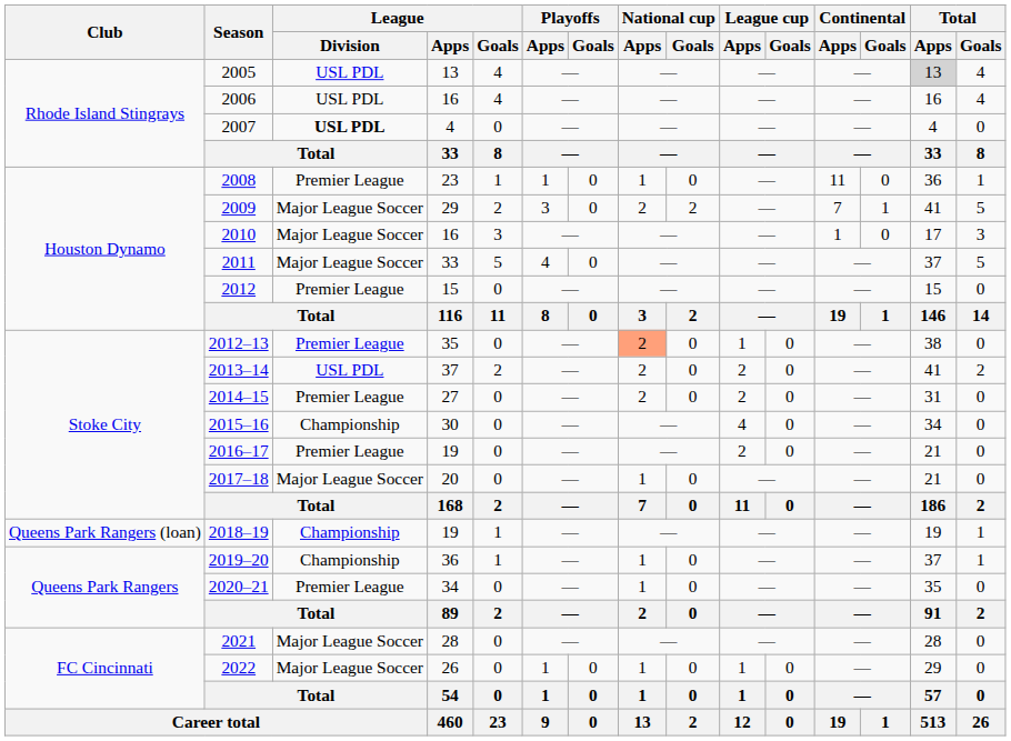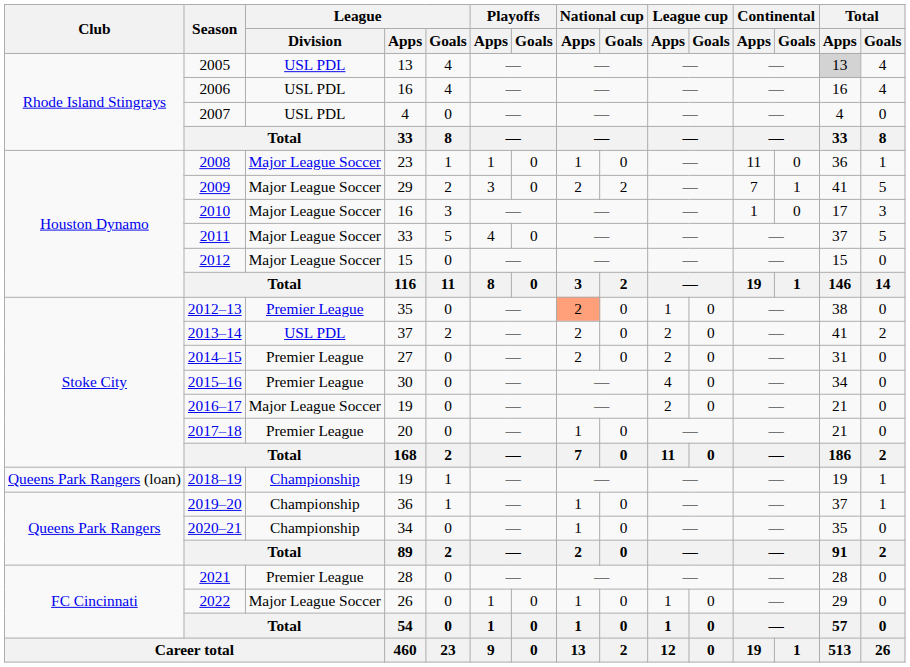2007 | League / Division: bold -> normal
2008 | League / Division: Premier League -> Major League Soccer
2012 | League / Division: Premier League -> Major League Soccer
2015–16 | League / Division: Championship -> Premier League
2016–17 | League / Division: Premier League -> Major League Soccer
2017–18 | League / Division: Major League Soccer -> Premier League
2020–21 | League / Division: Premier League -> Championship
2021 | League / Division: Major League Soccer -> Premier League
